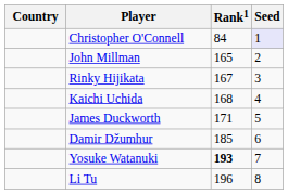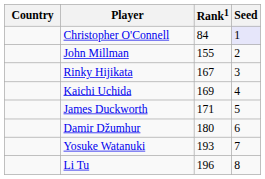John Millman | Rank1: 165 -> 155
Kaichi Uchida | Rank1: 168 -> 169
Damir Džumhur | Rank1: 185 -> 180
Yosuke Watanuki | Rank1: bold -> normal
